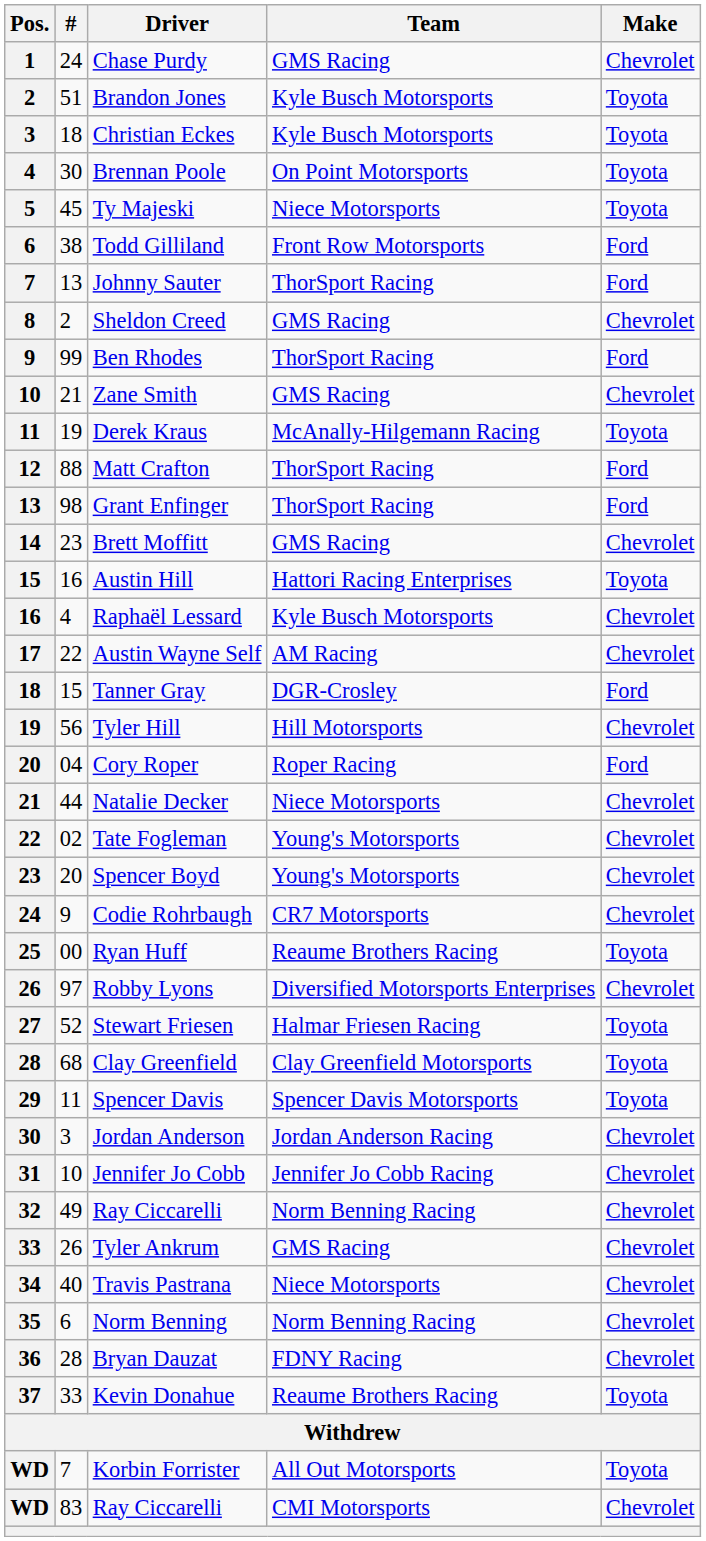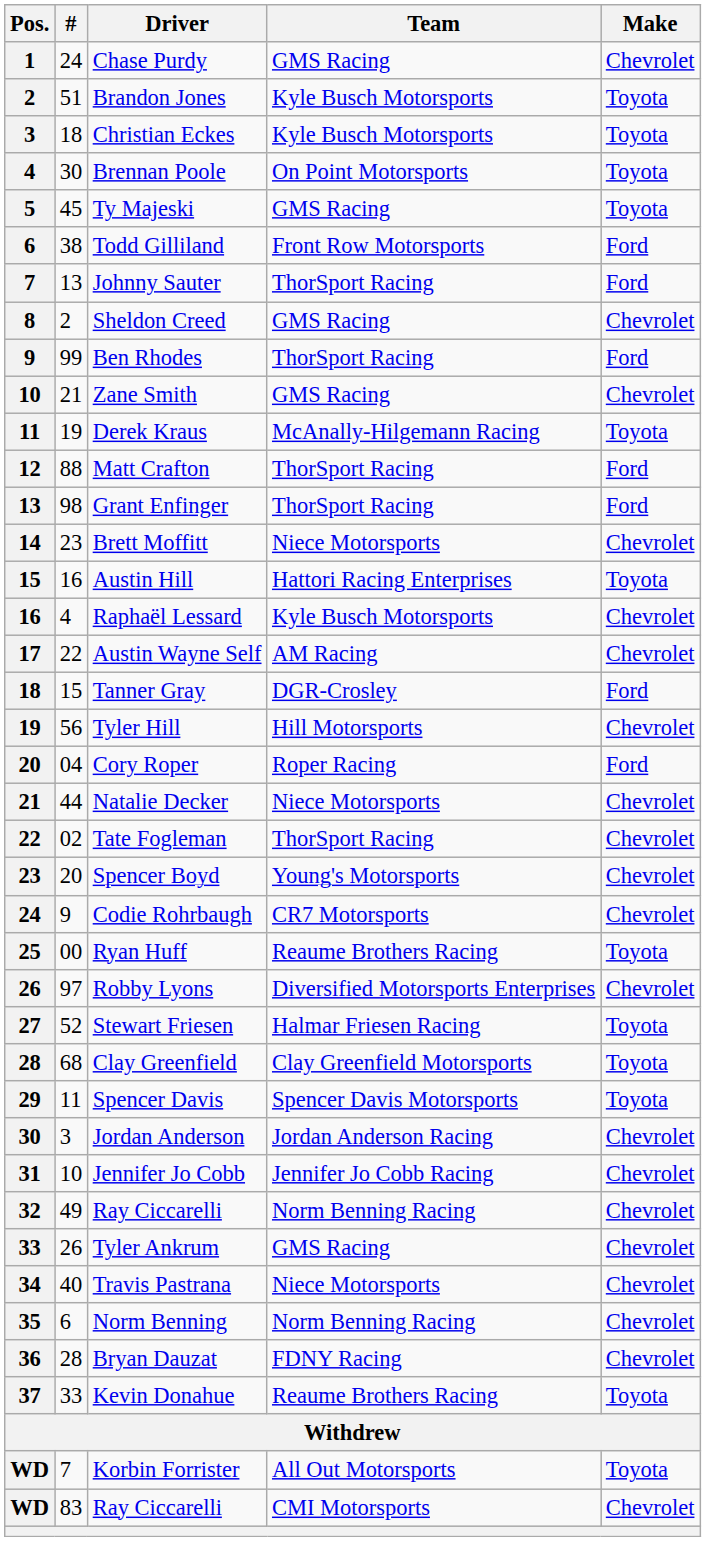Ty Majeski | Team: Niece Motorsports -> GMS Racing
Brett Moffitt | Team: GMS Racing -> Niece Motorsports
Tate Fogleman | Team: Young's Motorsports -> ThorSport Racing
